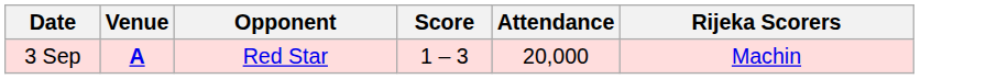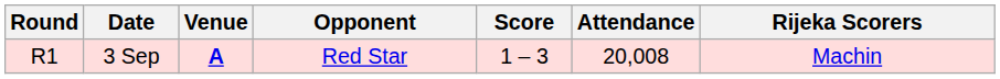+ column: Round | R1
3 Sep | Attendance: 20,000 -> 20,008
